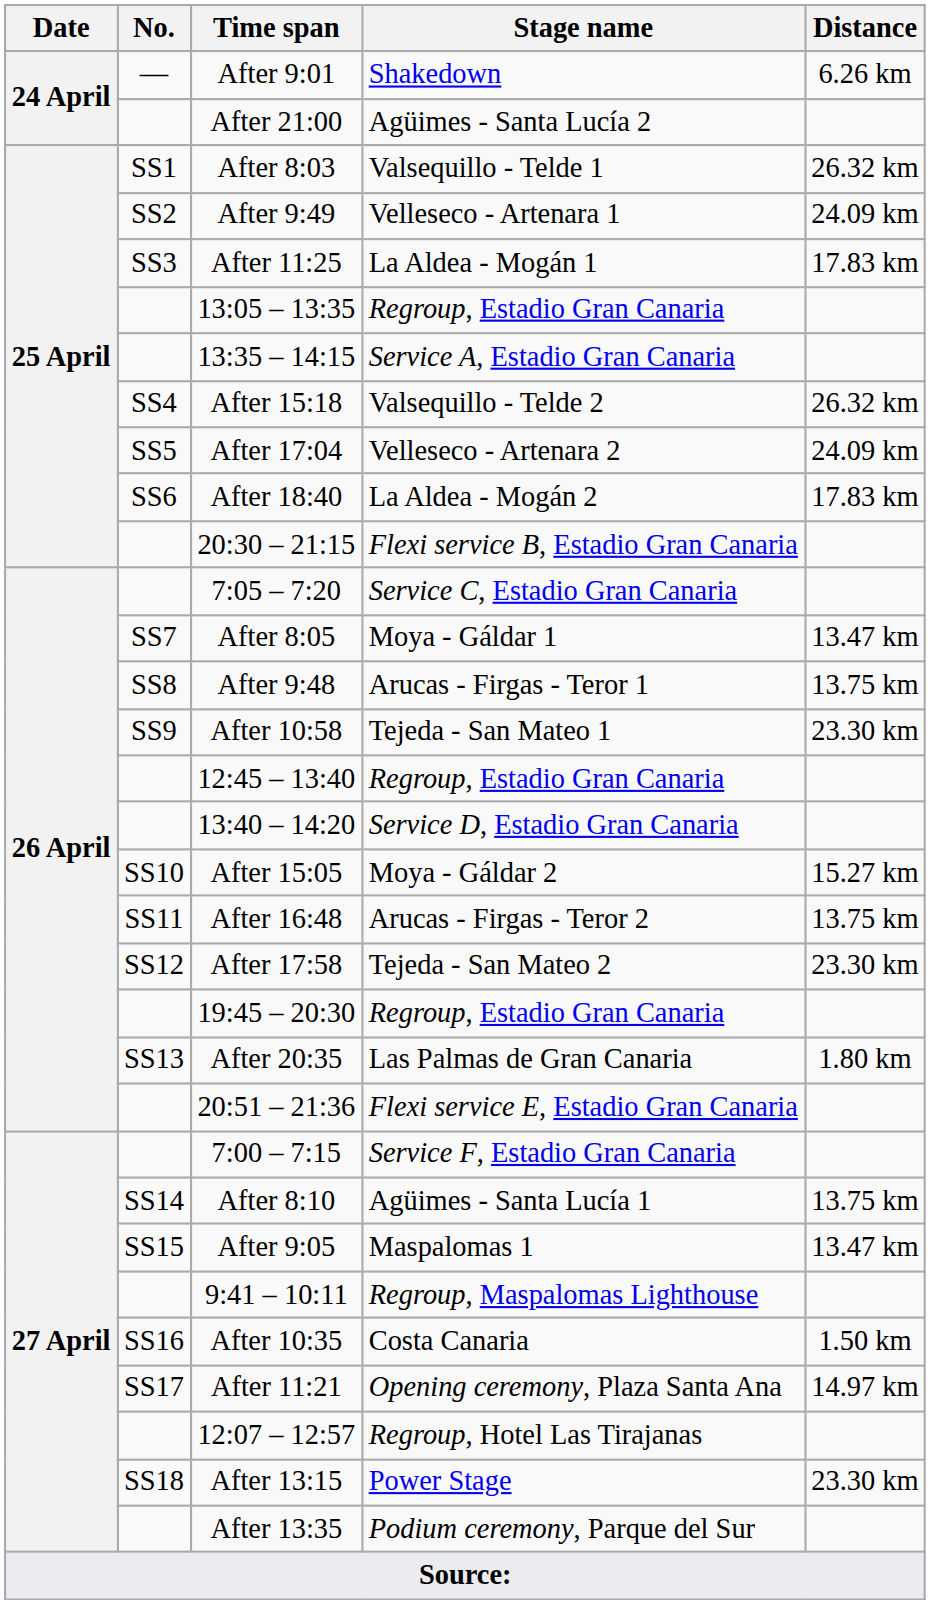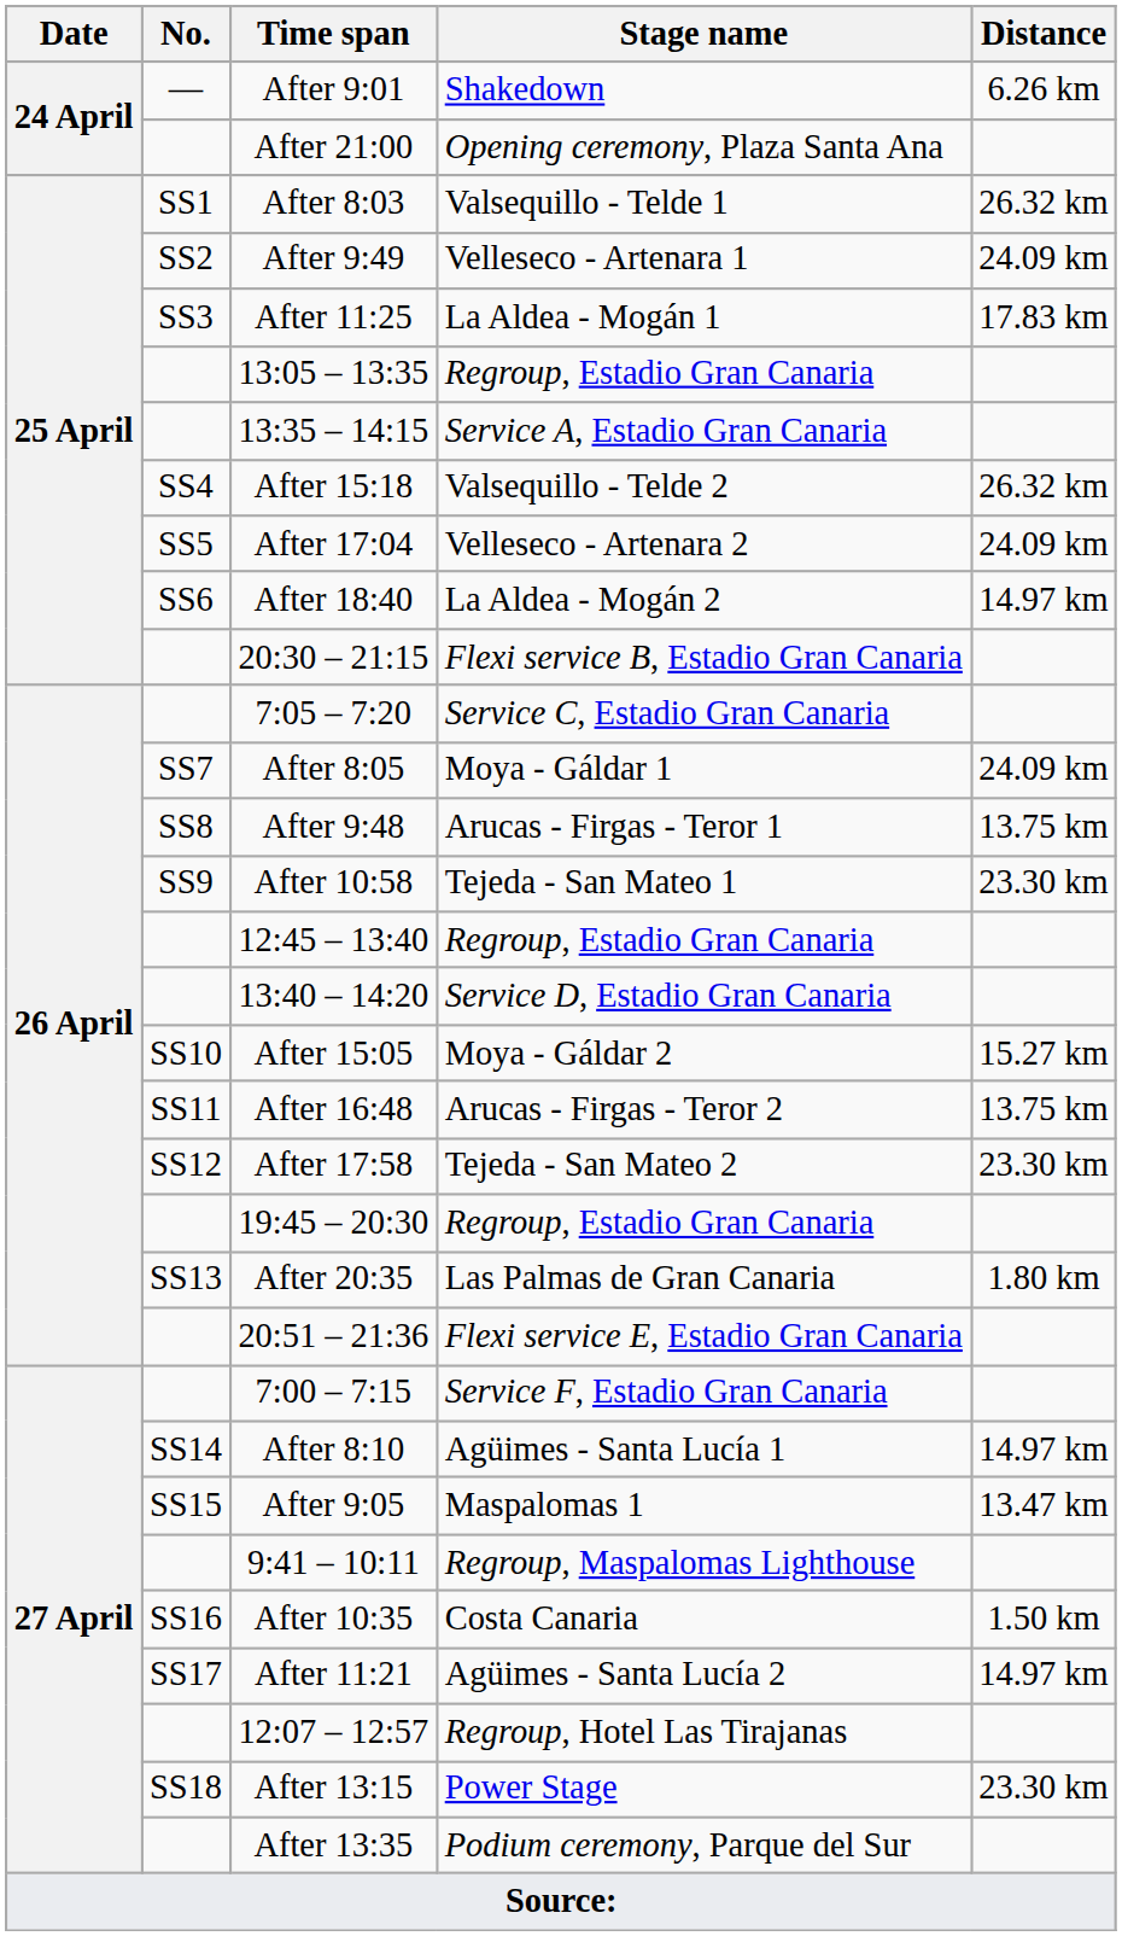After 21:00 | Stage name: Agüimes - Santa Lucía 2 -> Opening ceremony, Plaza Santa Ana
After 18:40 | Distance: 17.83 km -> 14.97 km
After 8:05 | Distance: 13.47 km -> 24.09 km
After 8:10 | Distance: 13.75 km -> 14.97 km
After 11:21 | Stage name: Opening ceremony, Plaza Santa Ana -> Agüimes - Santa Lucía 2
